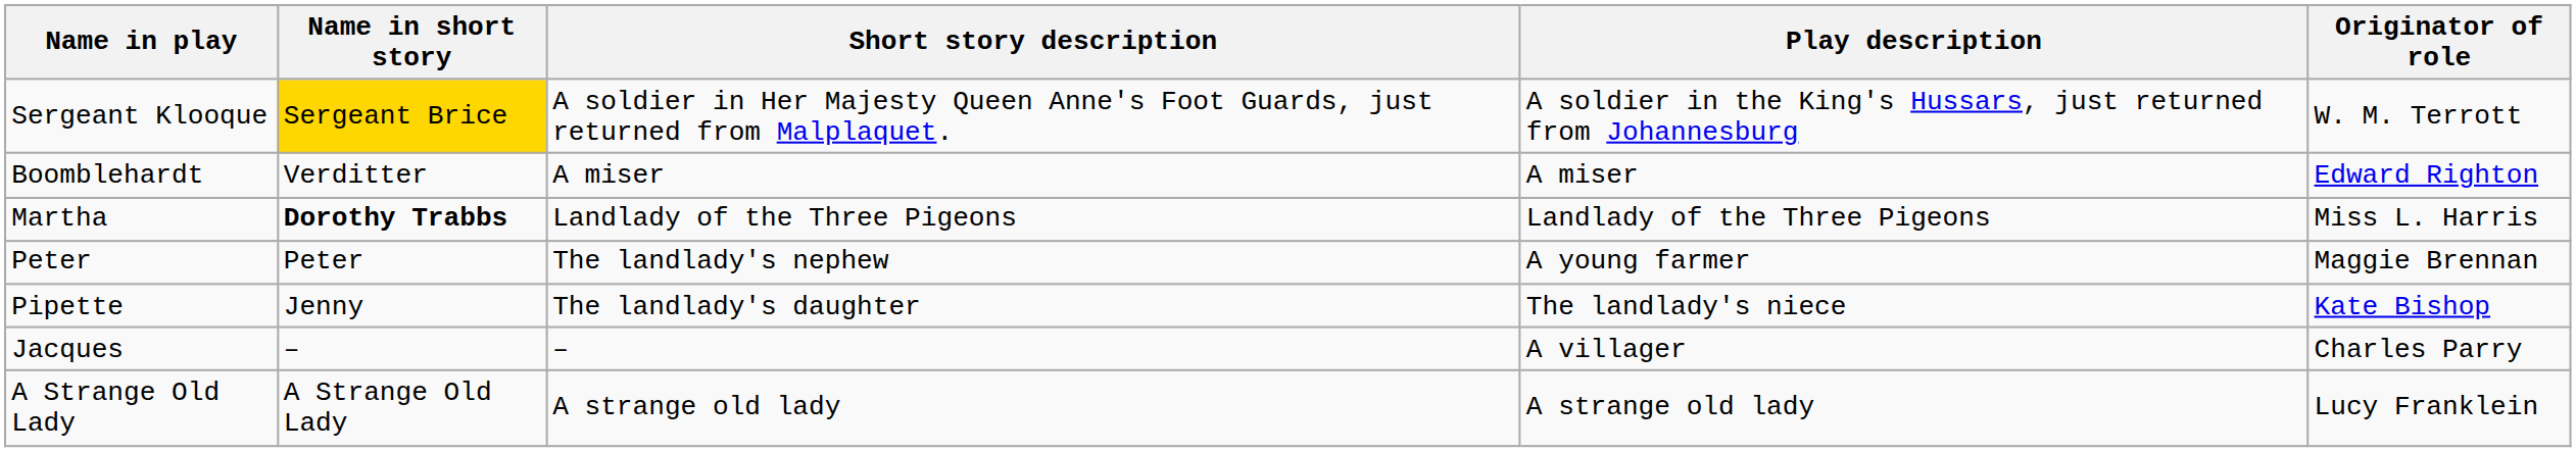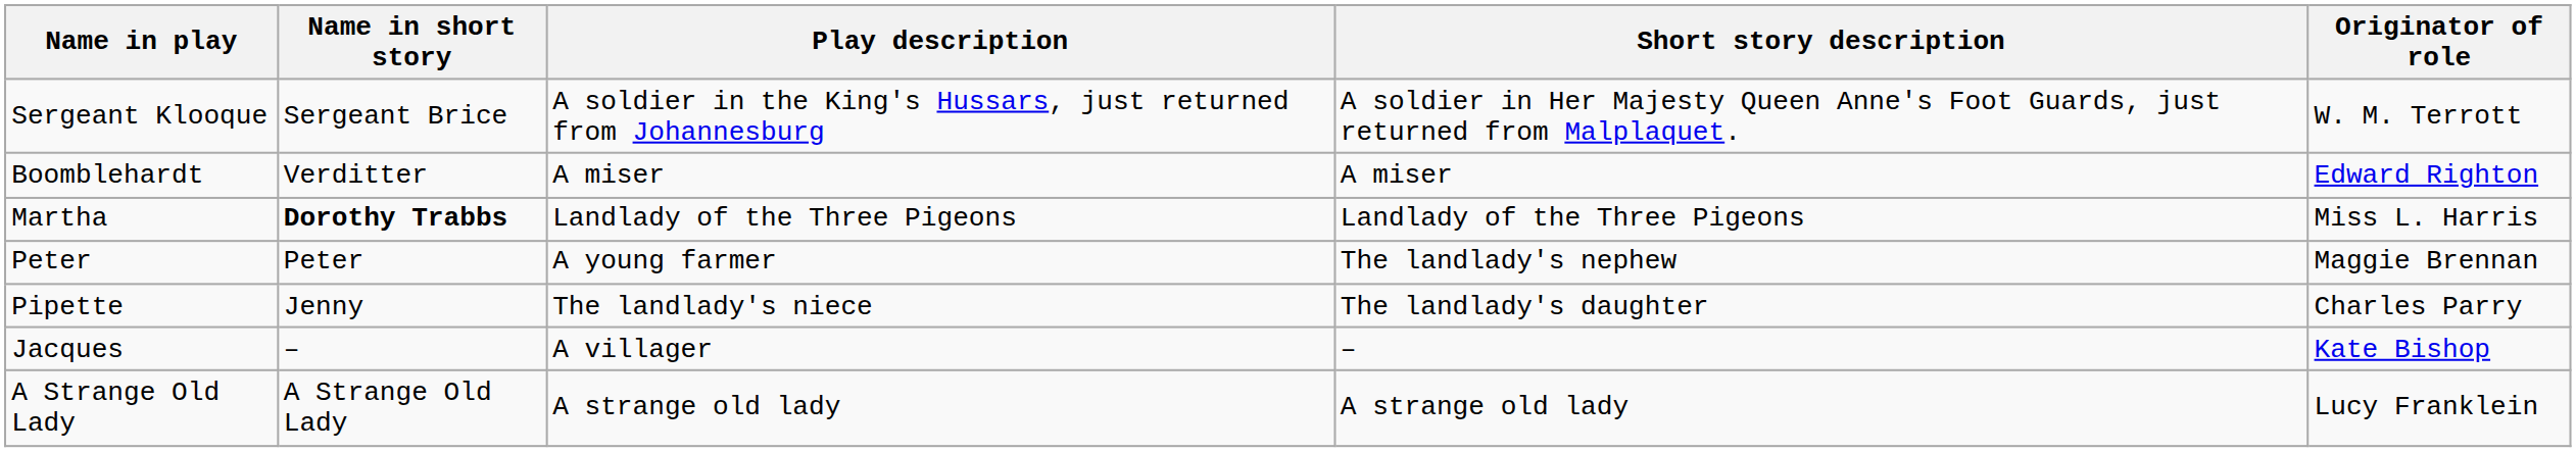columns swapped: Play description <-> Short story description
Sergeant Klooque | Name in short story: gold background -> no background
Pipette | Originator of role: Kate Bishop -> Charles Parry
Jacques | Originator of role: Charles Parry -> Kate Bishop
